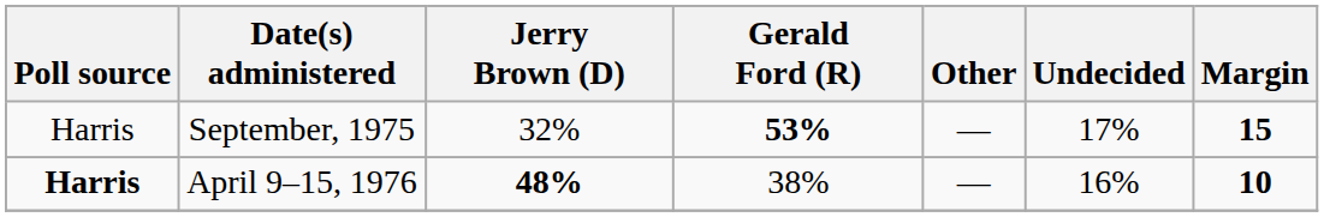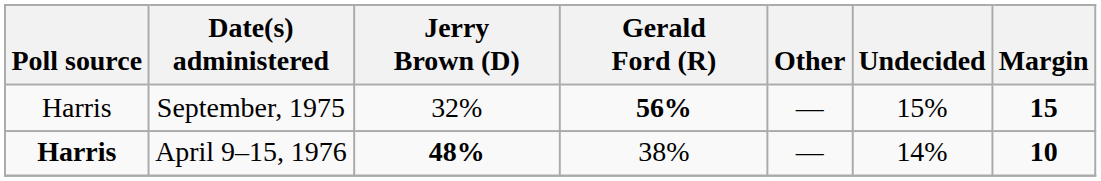September, 1975 | Gerald Ford (R): 53% -> 56%
September, 1975 | Undecided: 17% -> 15%
April 9–15, 1976 | Undecided: 16% -> 14%
